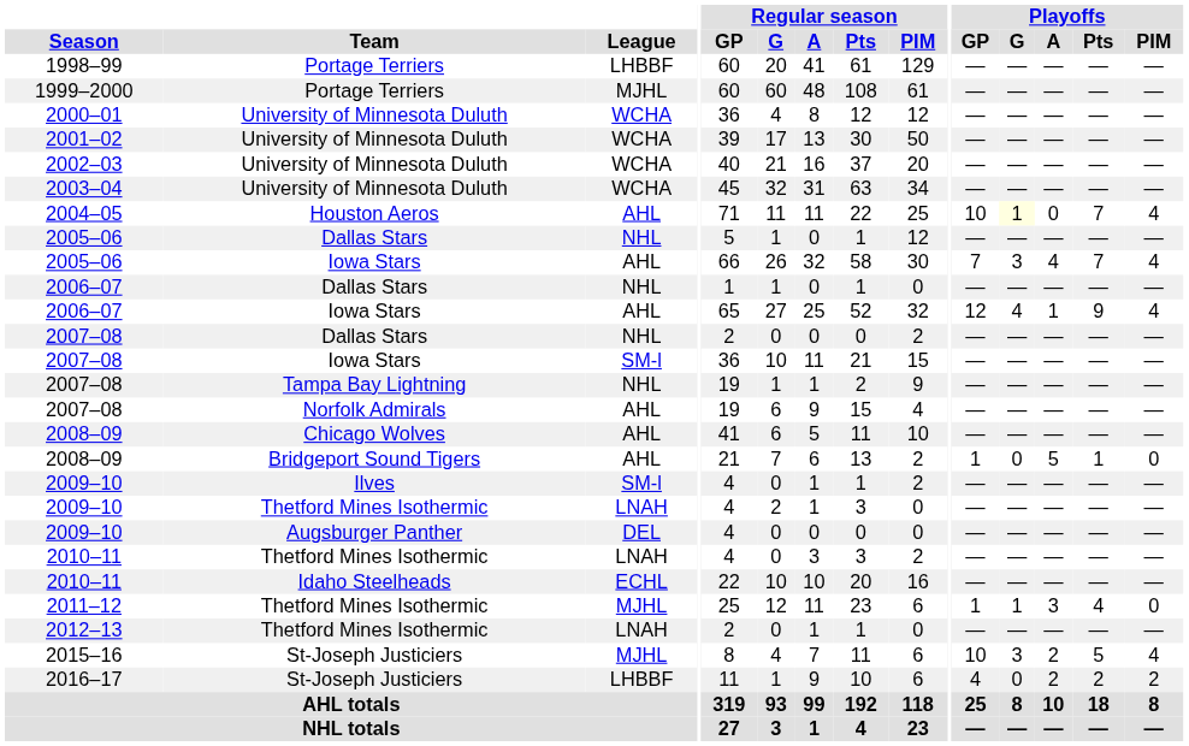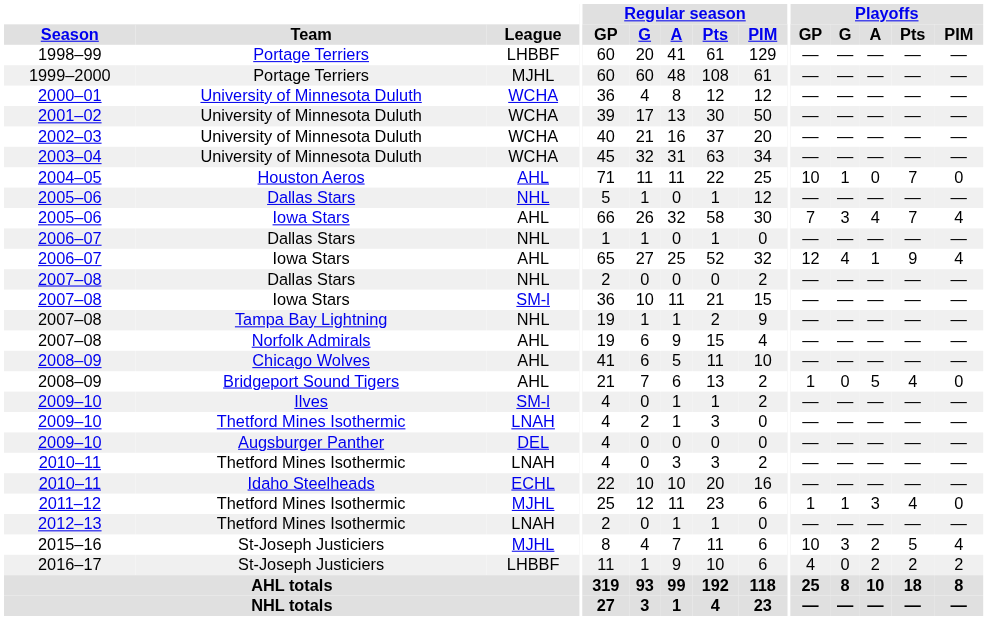2004–05 | Playoffs / G: lightyellow background -> no background
2004–05 | Playoffs / PIM: 4 -> 0
2008–09 / Bridgeport Sound Tigers | Playoffs / Pts: 1 -> 4
